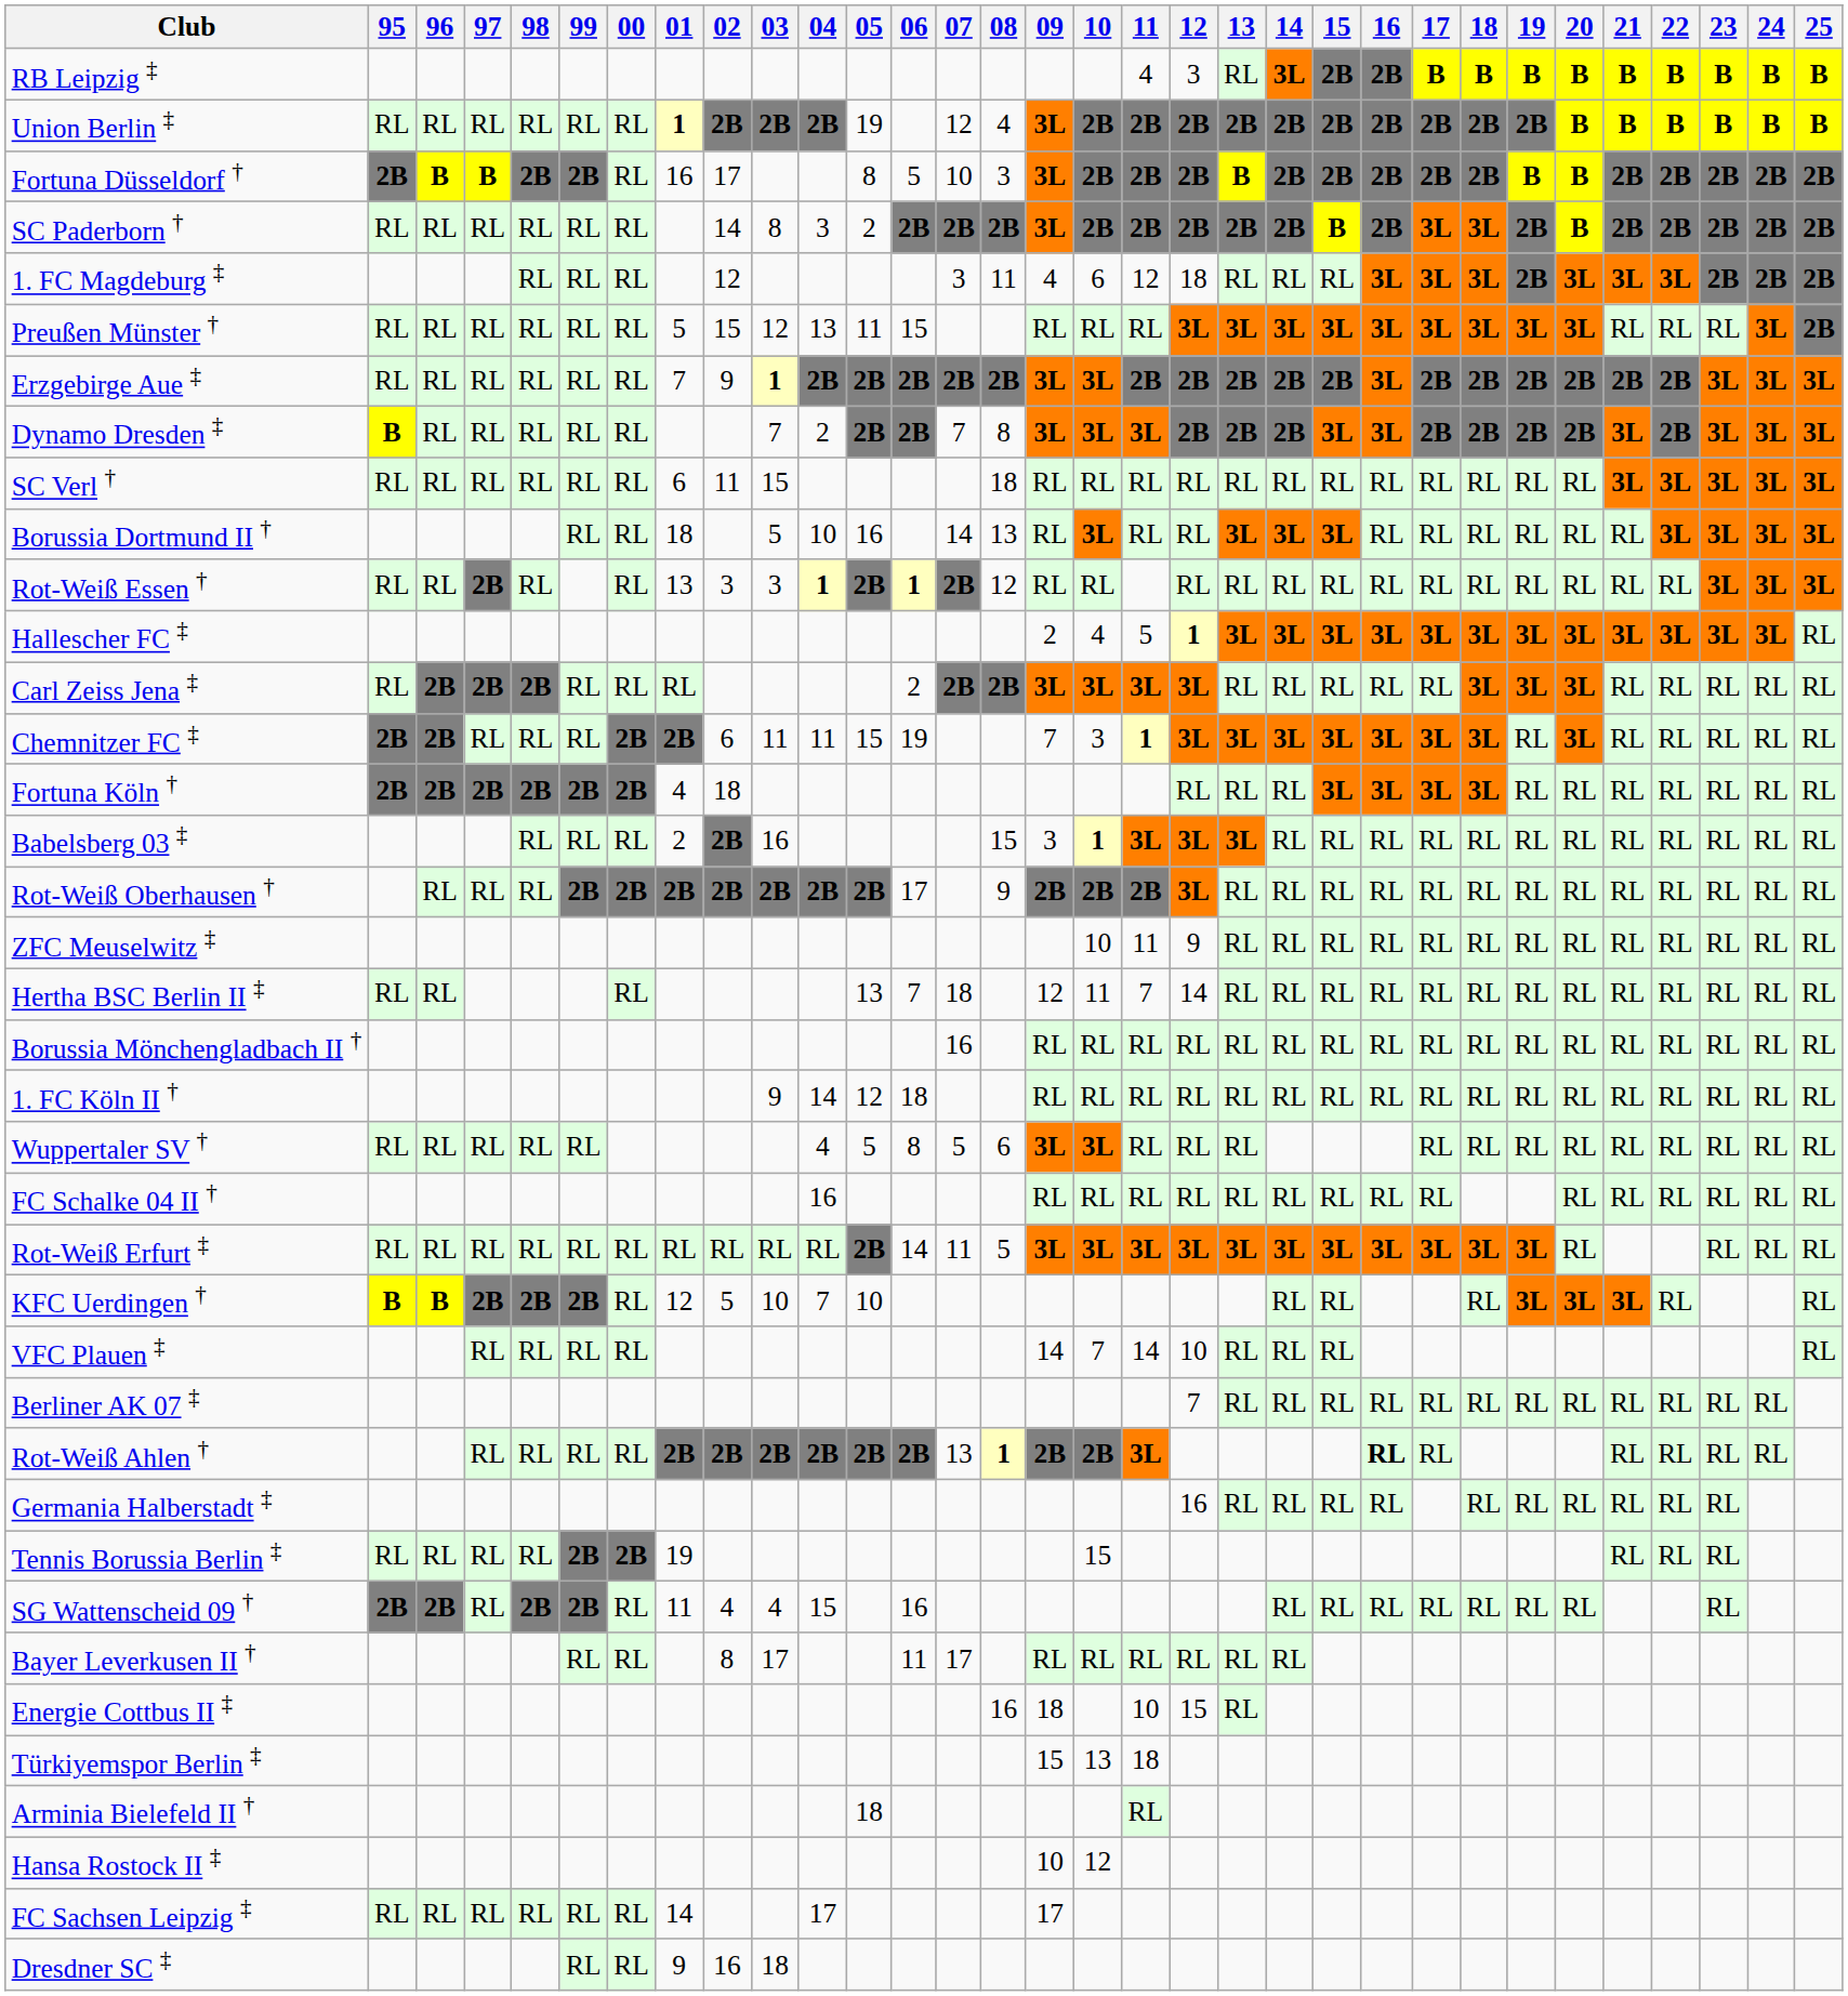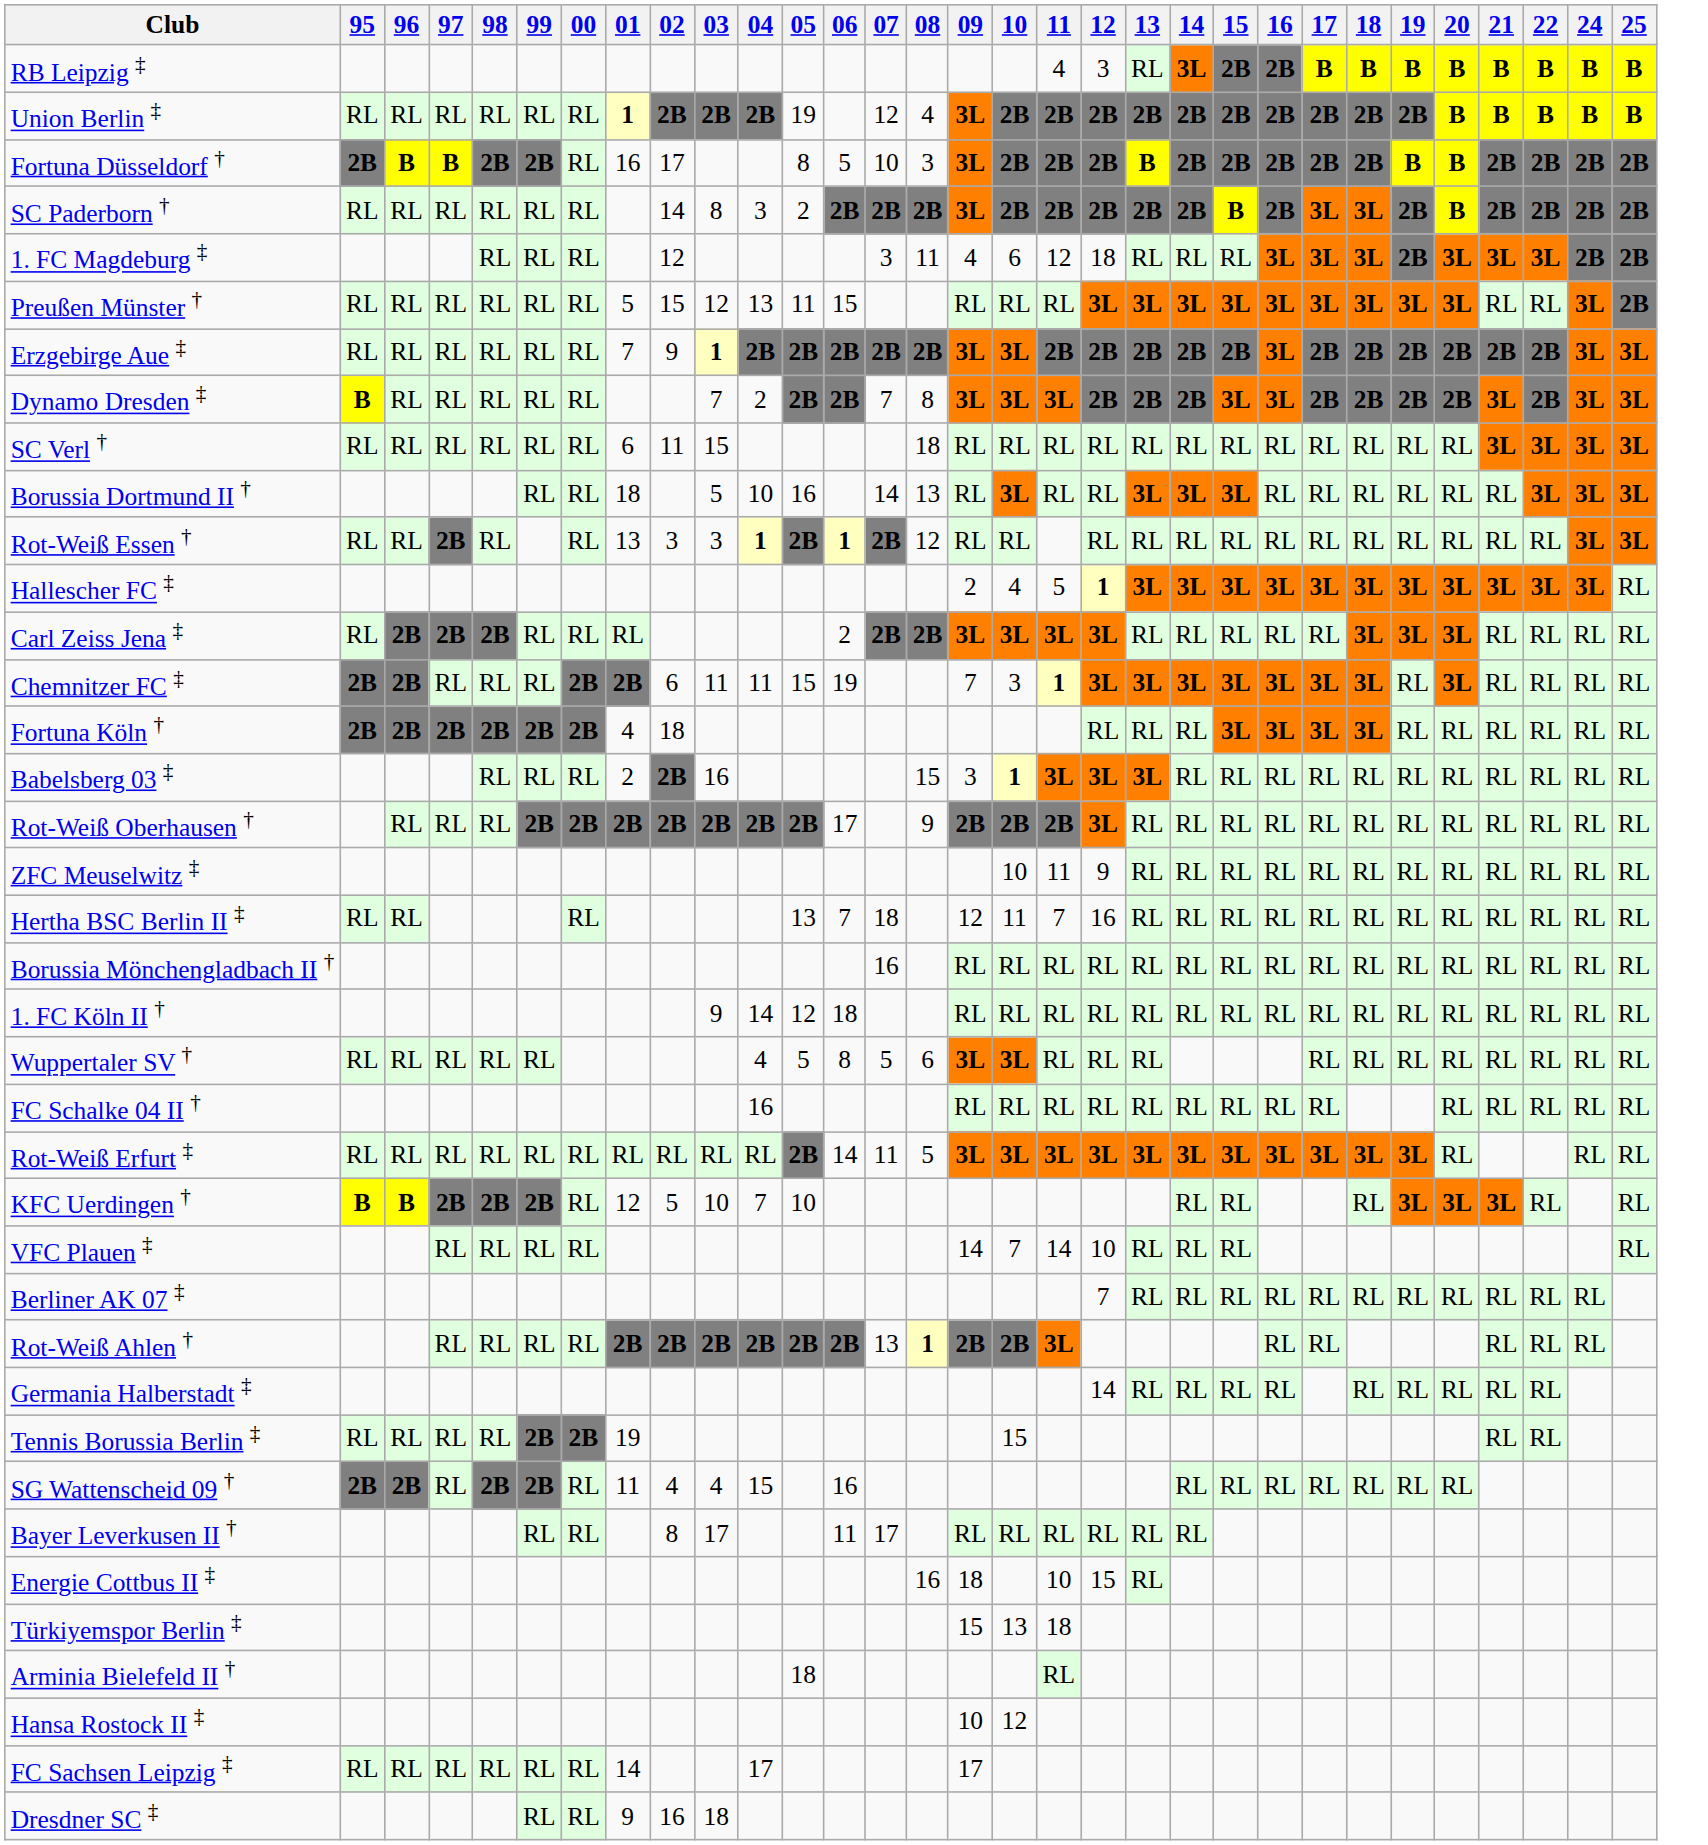- column: 23 | B | B | 2B | 2B | 2B | RL | 3L | 3L | 3L | 3L | 3L | 3L | RL | RL | RL | RL | RL | RL | RL | RL | RL | RL | RL | RL | RL | RL | RL | RL | RL
Hertha BSC Berlin II ‡ | 12: 14 -> 16
Rot-Weiß Ahlen † | 16: bold -> normal
Germania Halberstadt ‡ | 12: 16 -> 14
